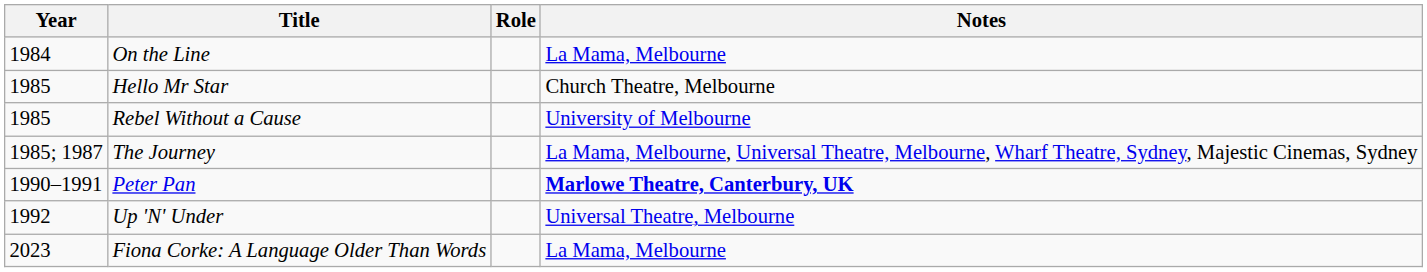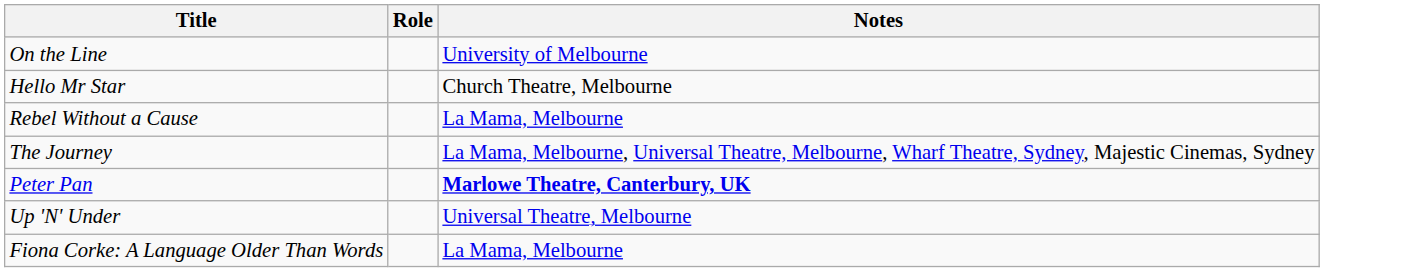- column: Year | 1984 | 1985 | 1985 | 1985; 1987 | 1990–1991 | 1992 | 2023
On the Line | Notes: La Mama, Melbourne -> University of Melbourne
Rebel Without a Cause | Notes: University of Melbourne -> La Mama, Melbourne
